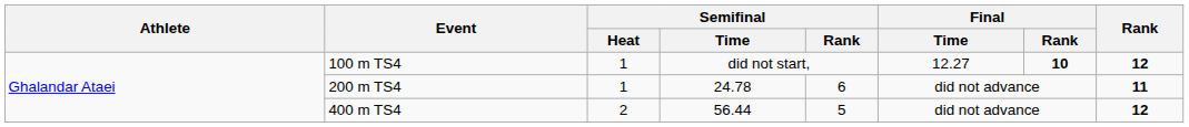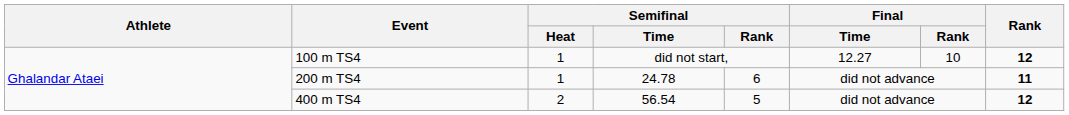100 m TS4 | Final / Rank: bold -> normal
400 m TS4 | Semifinal / Time: 56.44 -> 56.54
